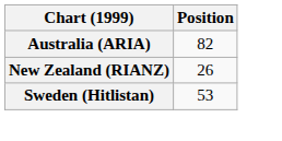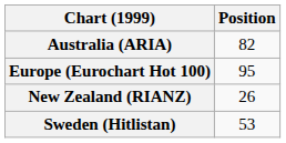+ row: Europe (Eurochart Hot 100) | 95
